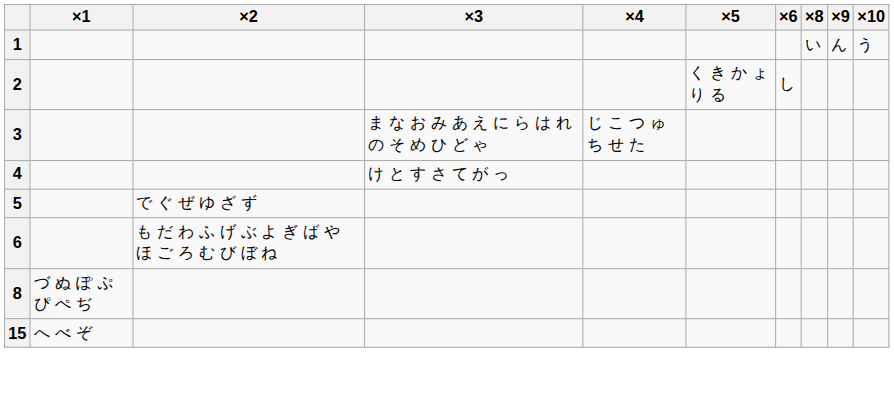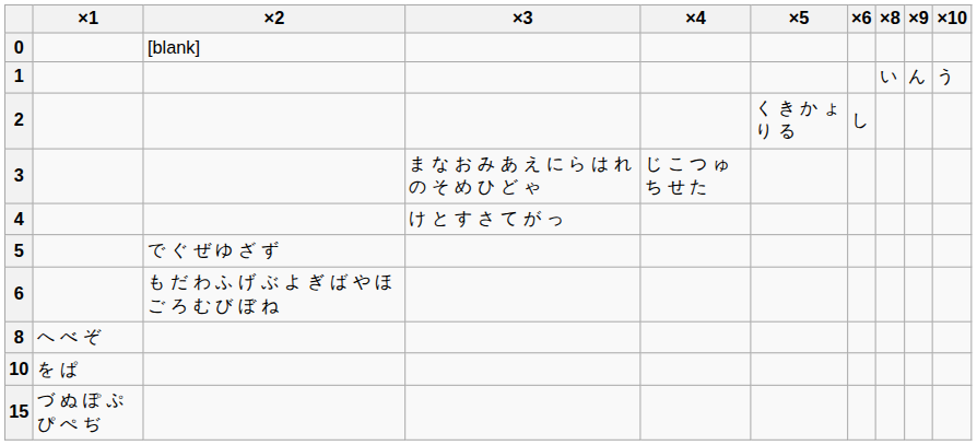+ row: 0 | [blank]
8 | ×1: づ ぬ ぽ ぷ ぴ ぺ ぢ -> へ べ ぞ
+ row: 10 | を ぱ
15 | ×1: へ べ ぞ -> づ ぬ ぽ ぷ ぴ ぺ ぢ
